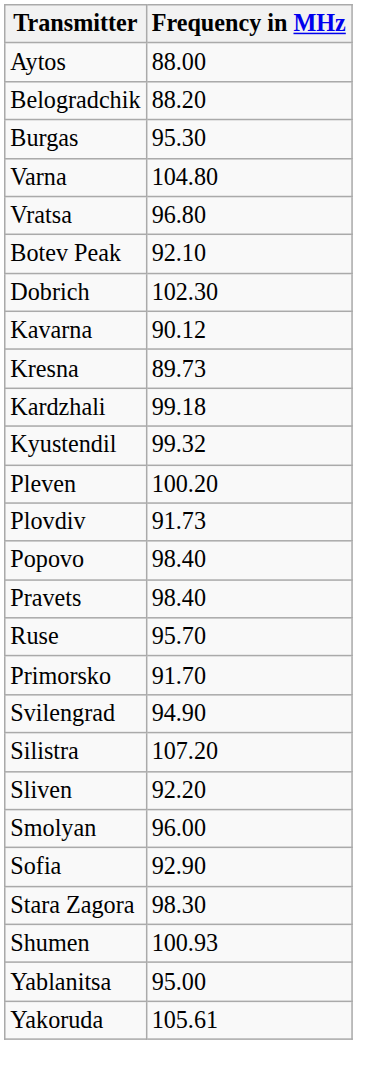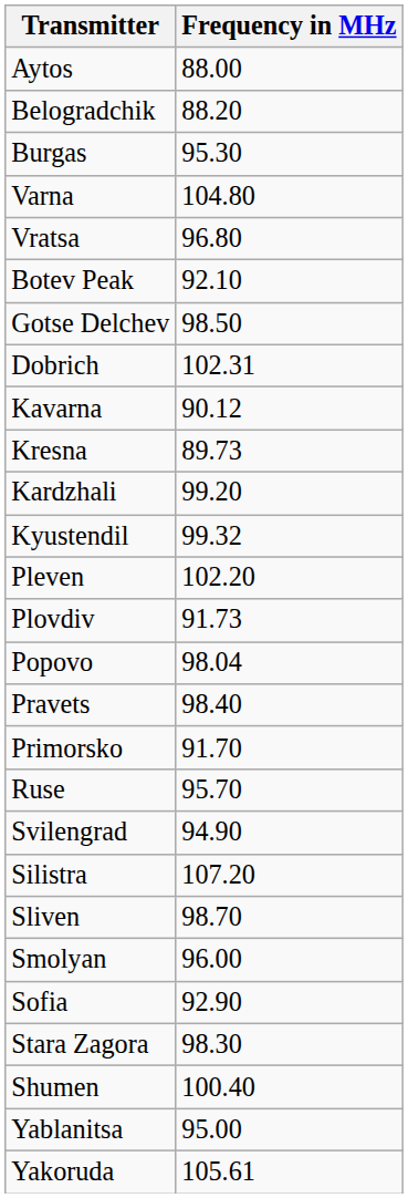+ row: Gotse Delchev | 98.50
Dobrich | Frequency in MHz: 102.30 -> 102.31
Kardzhali | Frequency in MHz: 99.18 -> 99.20
Pleven | Frequency in MHz: 100.20 -> 102.20
Popovo | Frequency in MHz: 98.40 -> 98.04
rows swapped: Primorsko <-> Ruse
Sliven | Frequency in MHz: 92.20 -> 98.70
Shumen | Frequency in MHz: 100.93 -> 100.40
